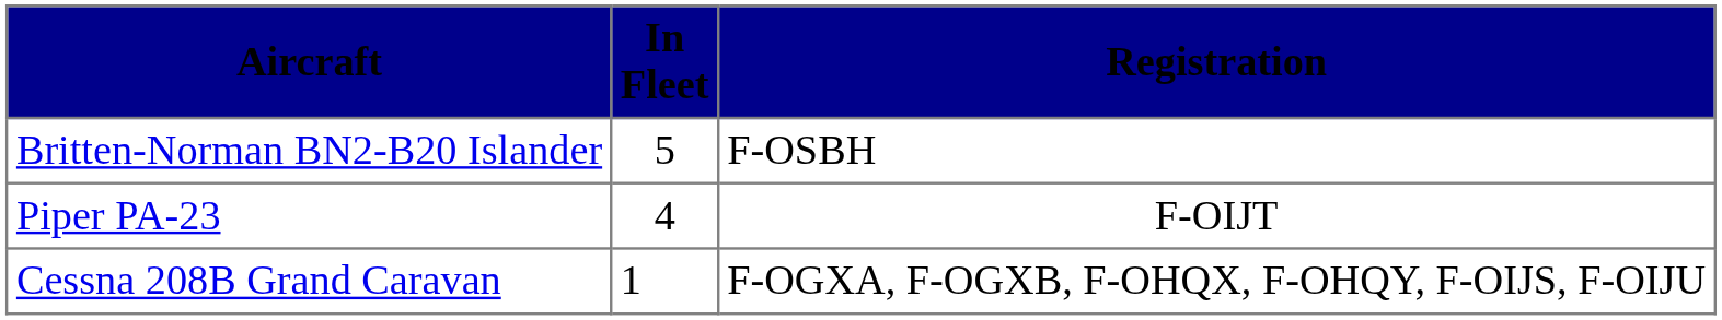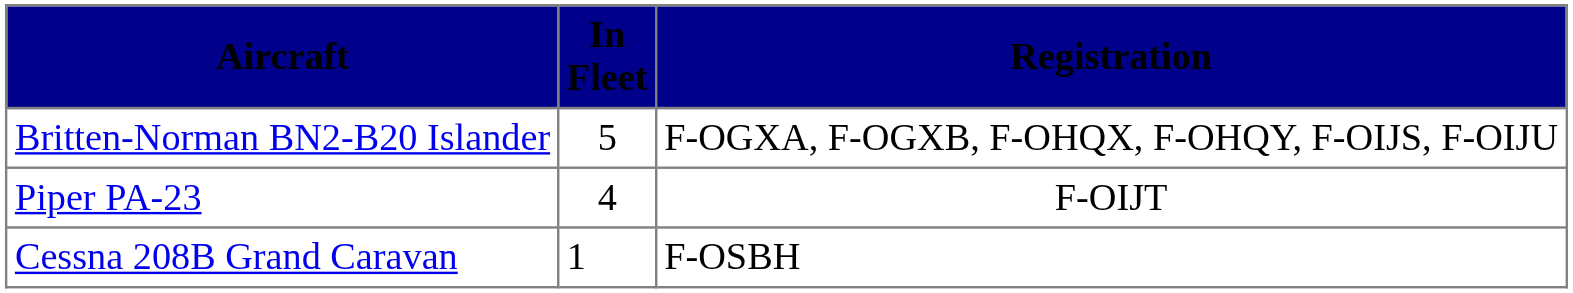Britten-Norman BN2-B20 Islander | Registration: F-OSBH -> F-OGXA, F-OGXB, F-OHQX, F-OHQY, F-OIJS, F-OIJU
Cessna 208B Grand Caravan | Registration: F-OGXA, F-OGXB, F-OHQX, F-OHQY, F-OIJS, F-OIJU -> F-OSBH
